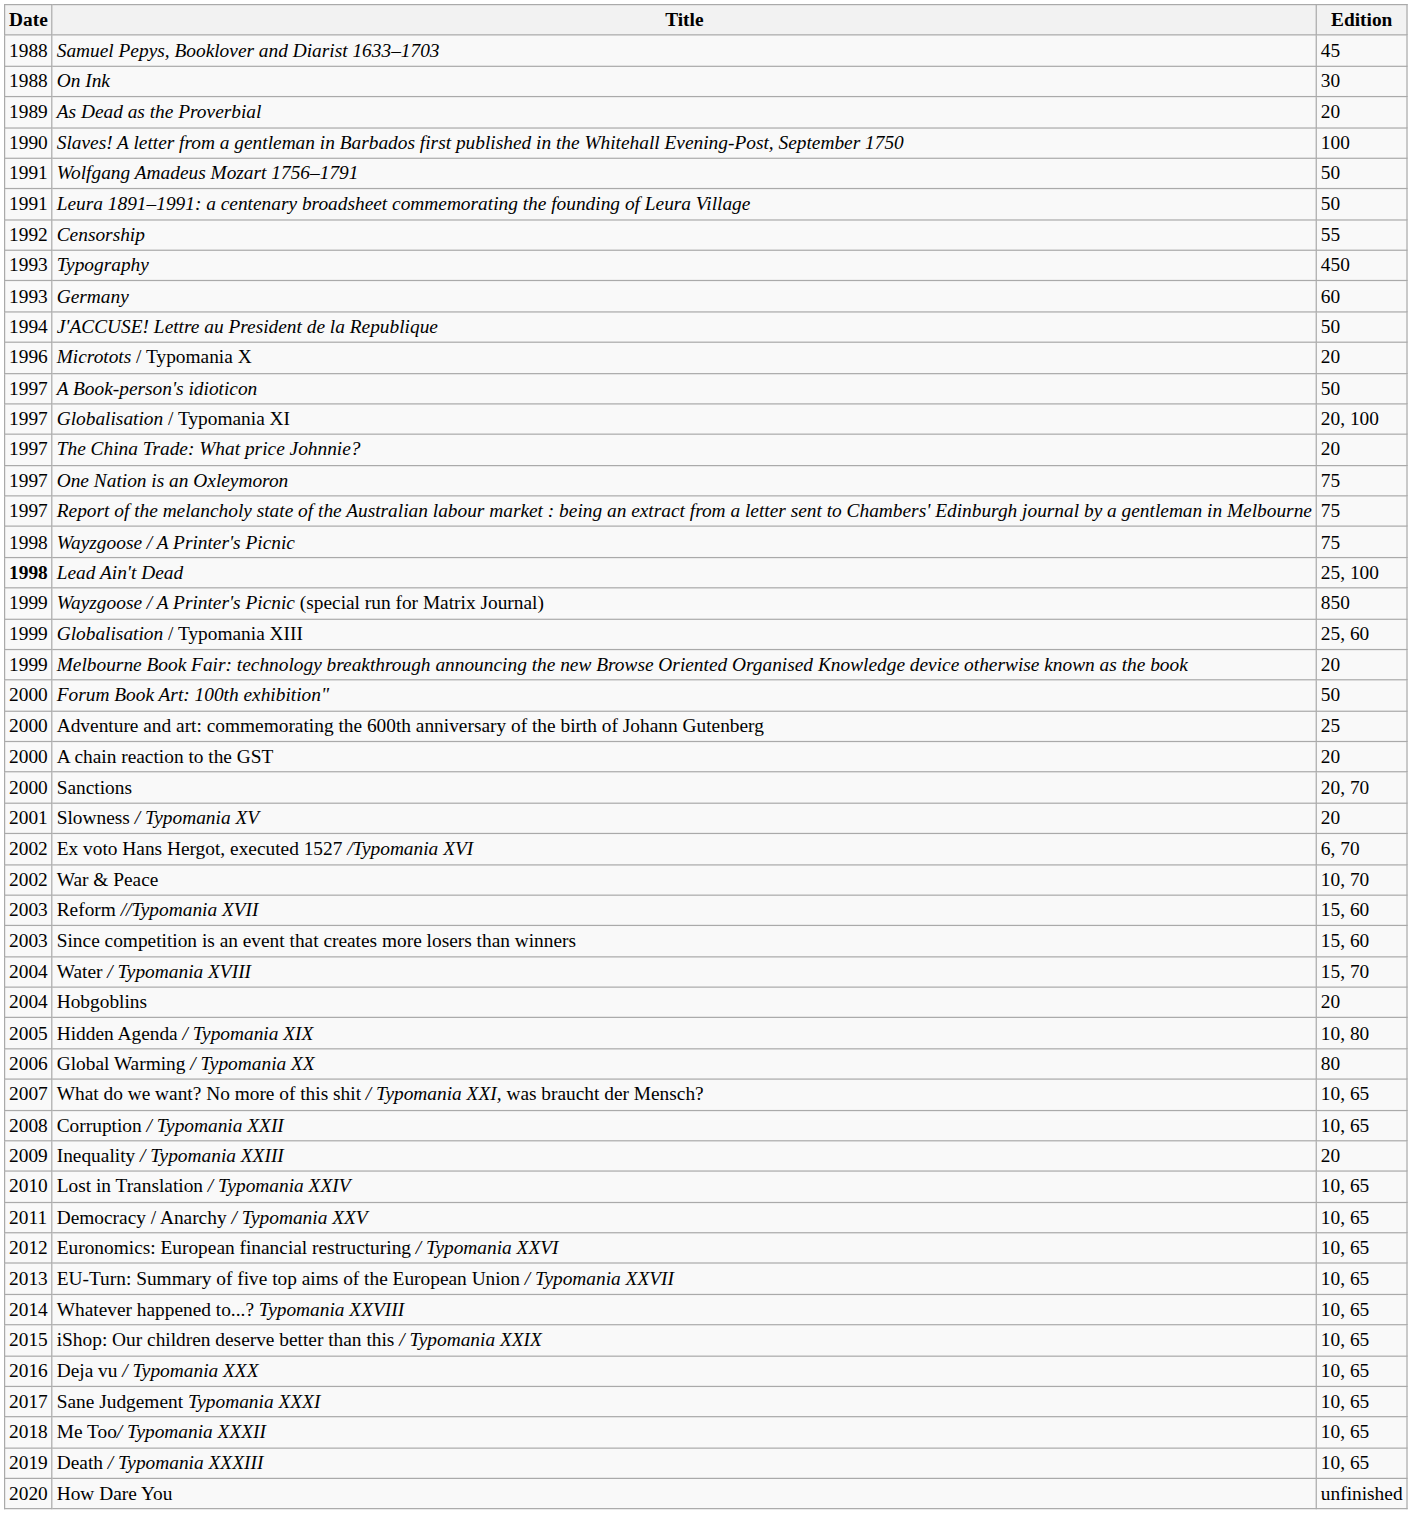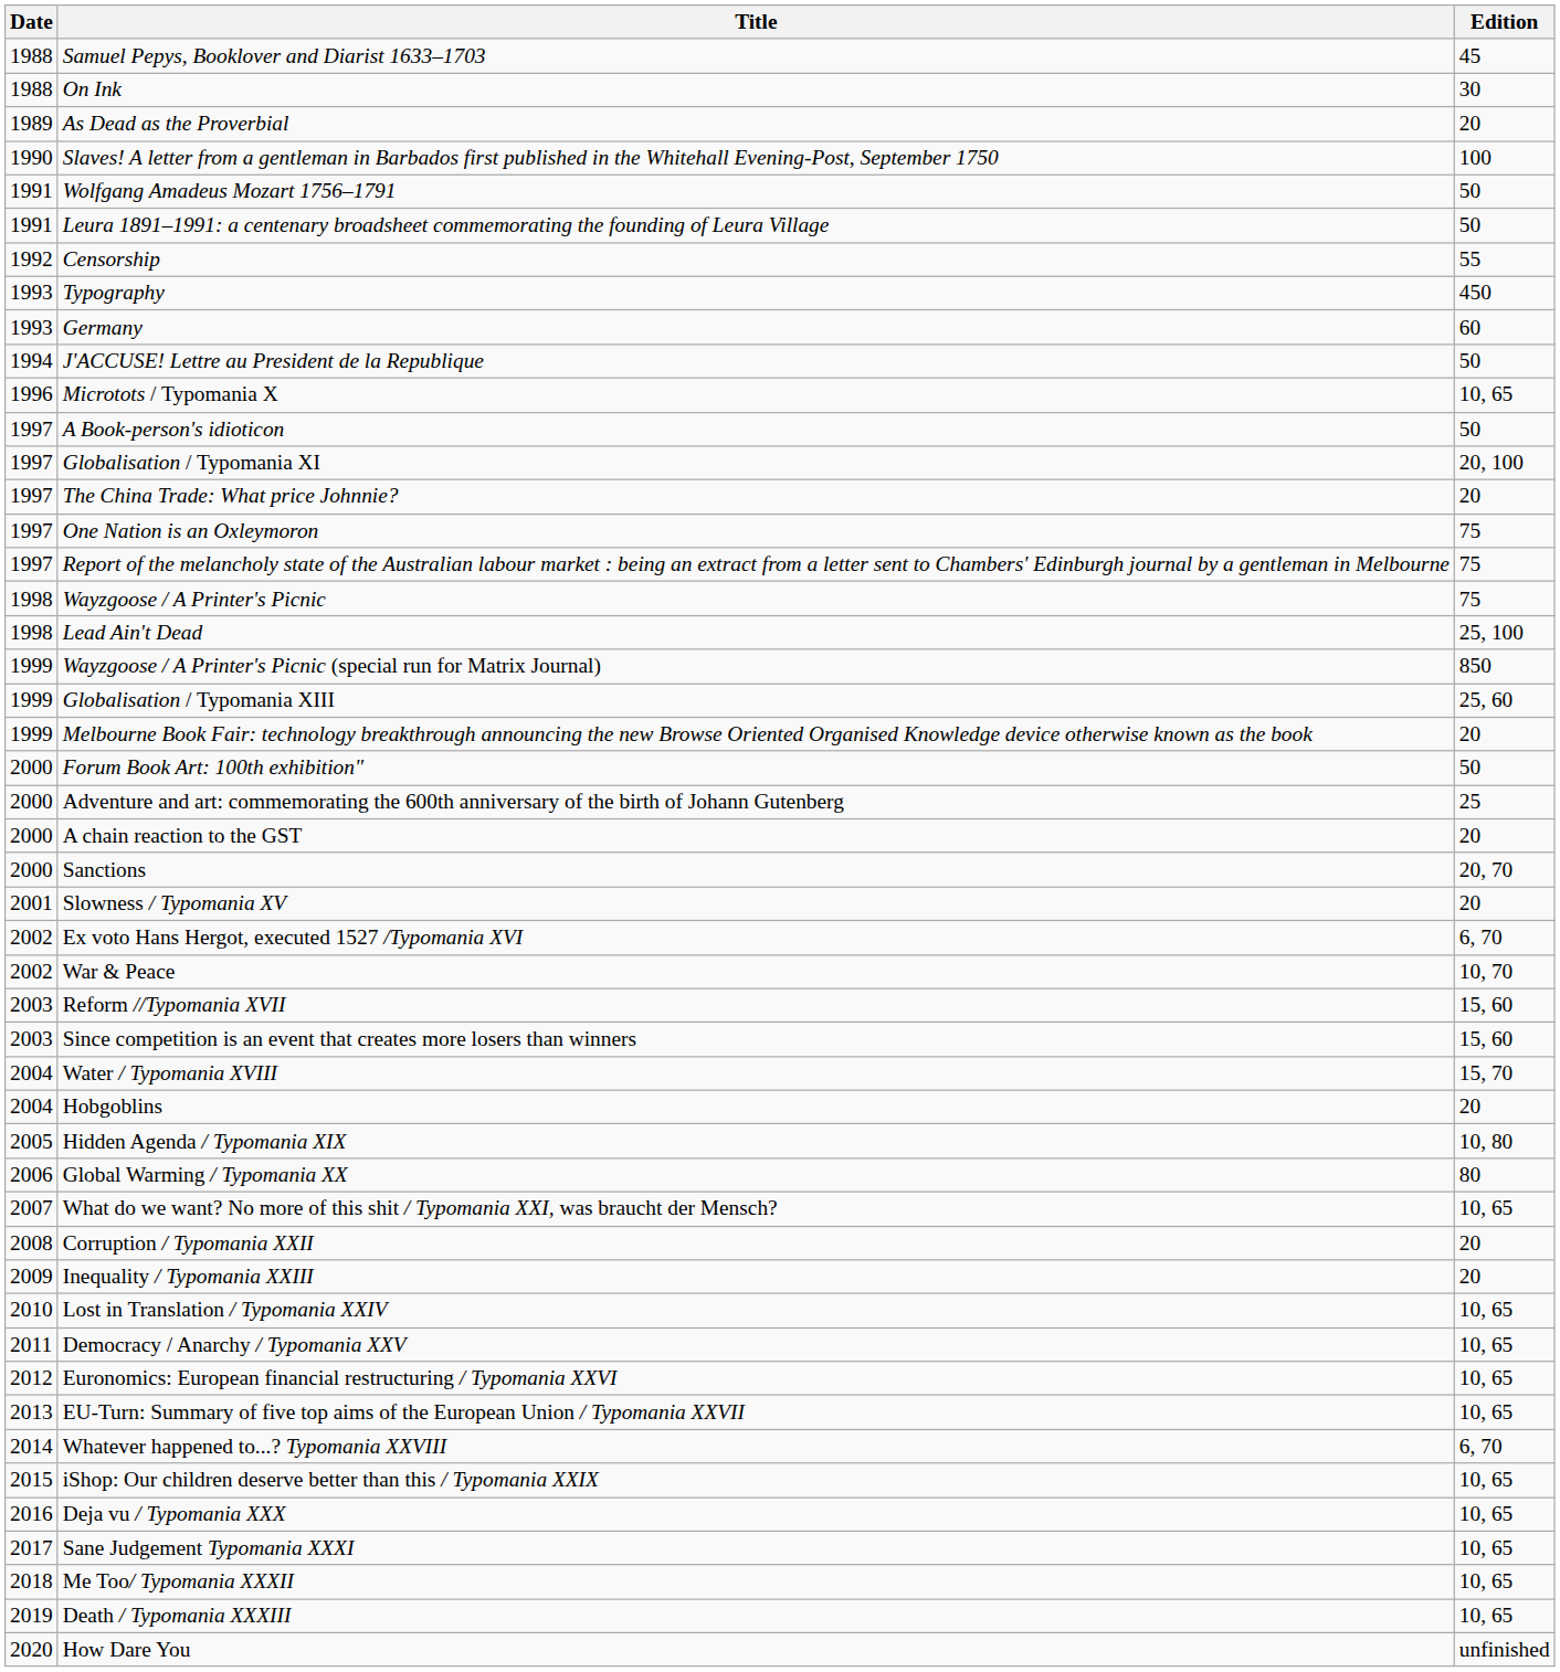Microtots / Typomania X | Edition: 20 -> 10, 65
Lead Ain't Dead | Date: bold -> normal
Corruption / Typomania XXII | Edition: 10, 65 -> 20
Whatever happened to...? Typomania XXVIII | Edition: 10, 65 -> 6, 70
